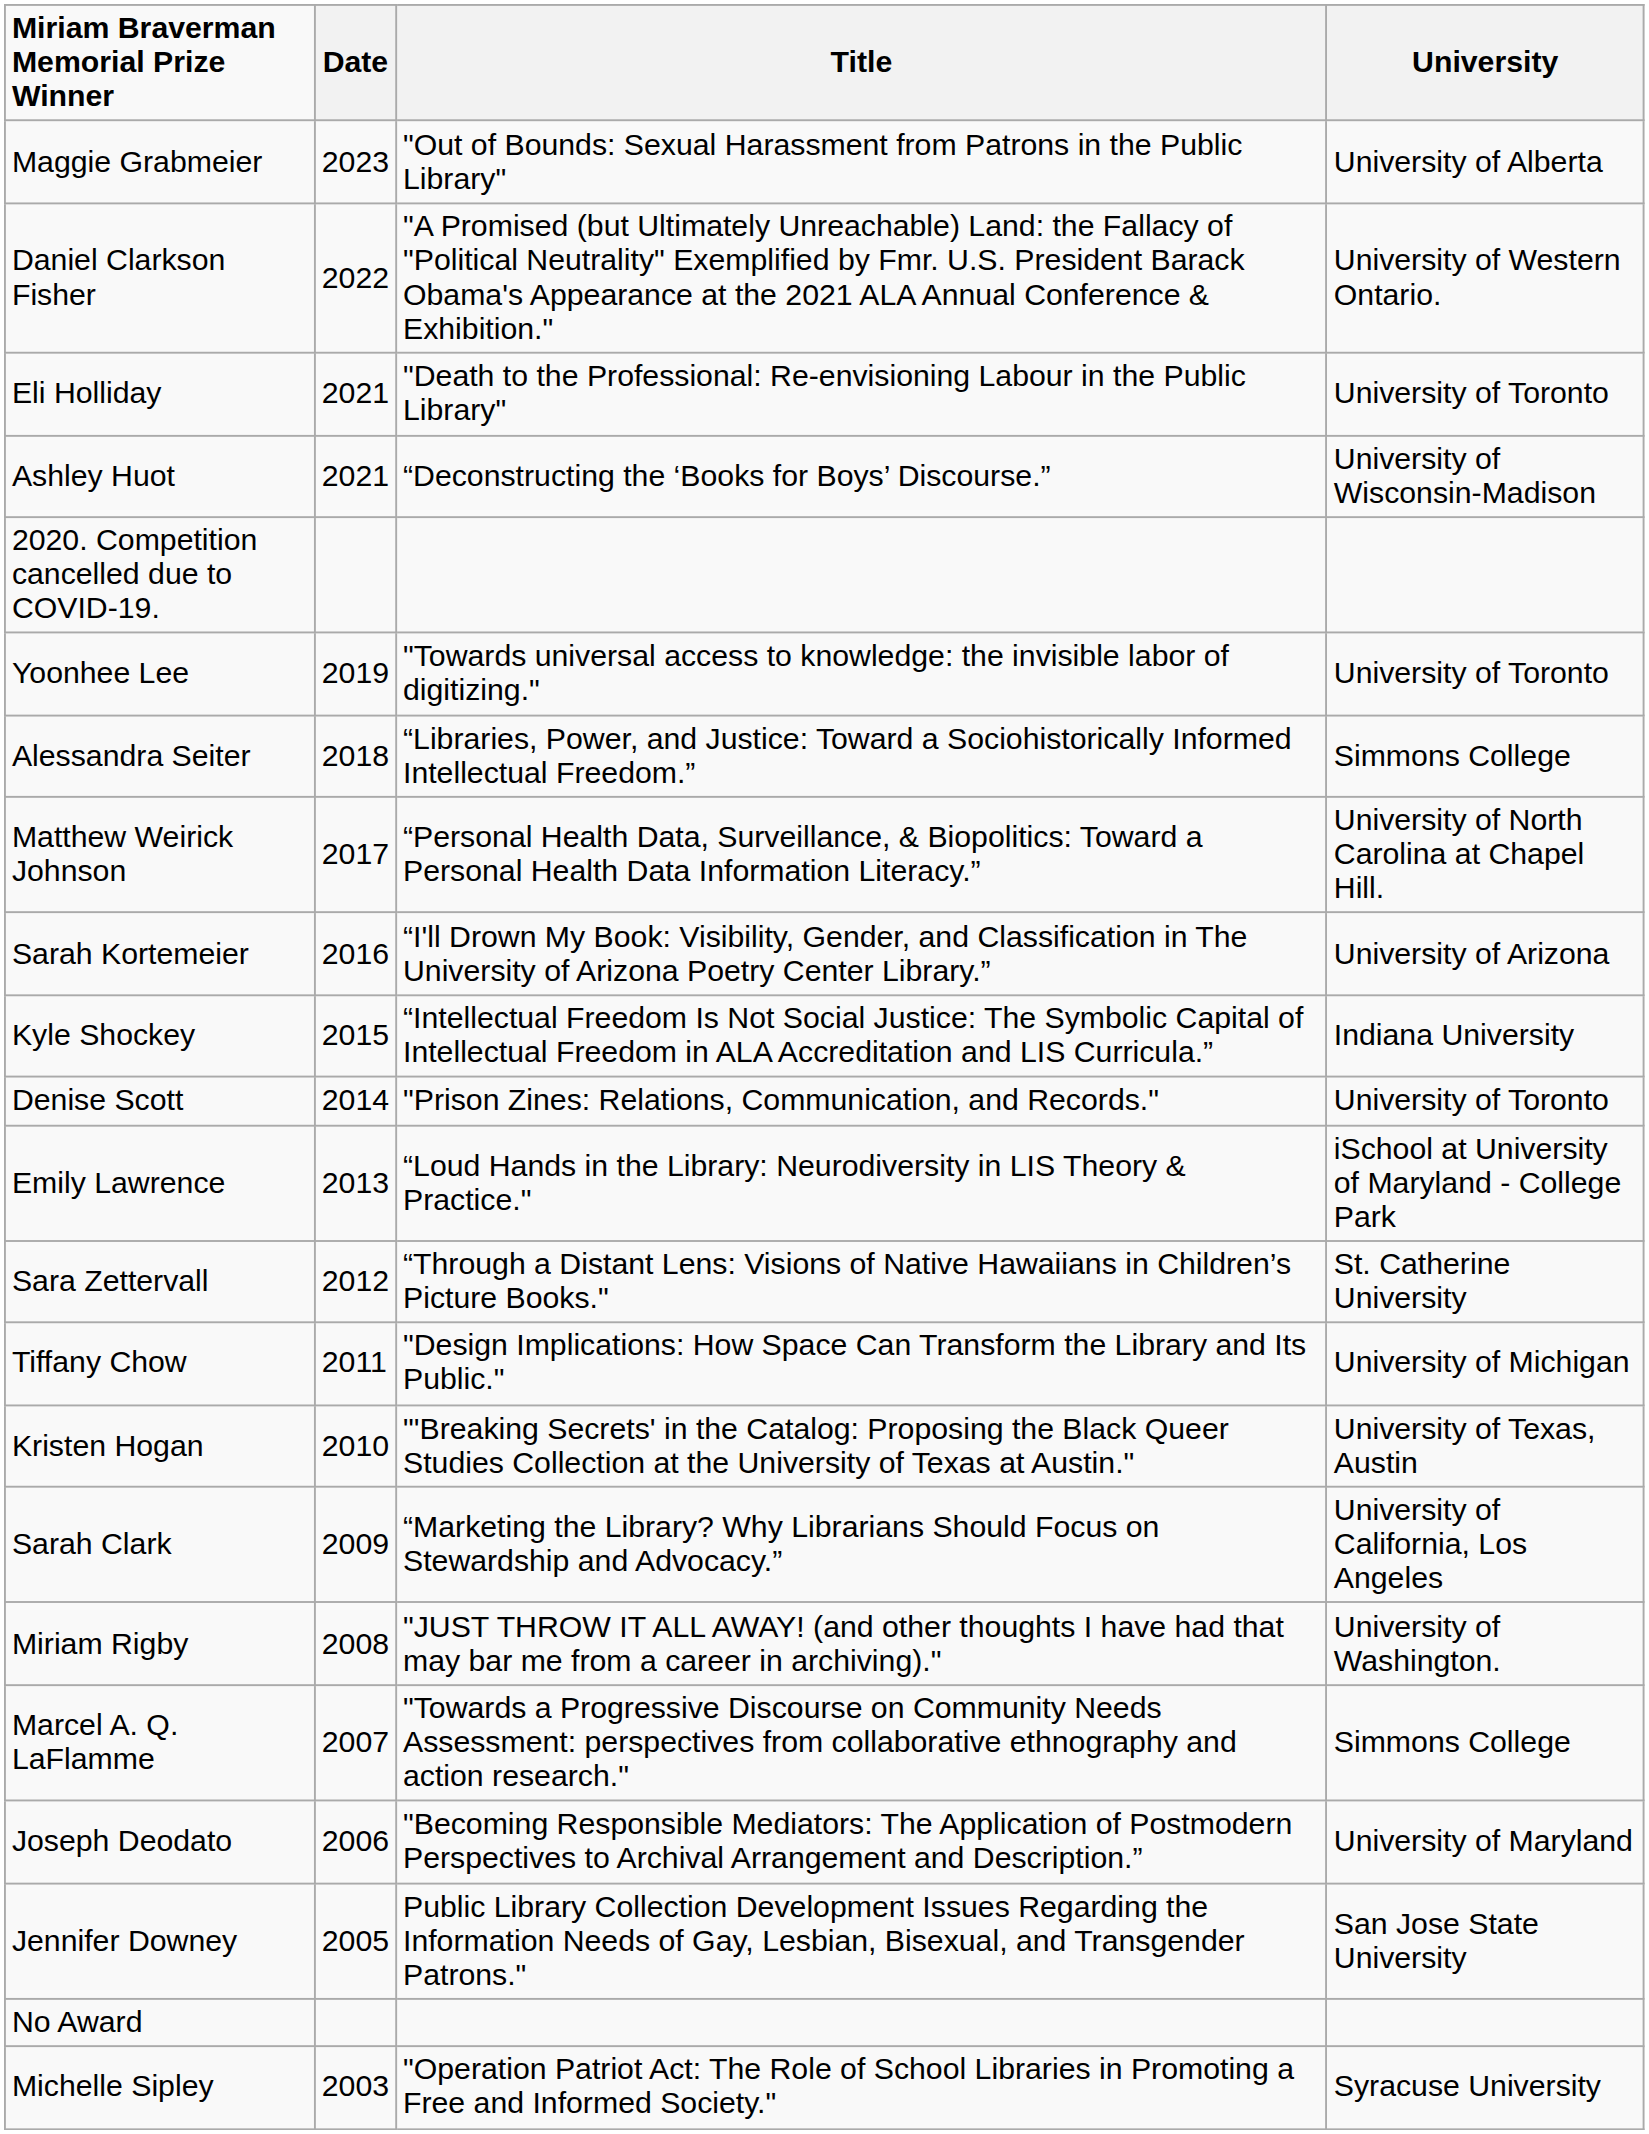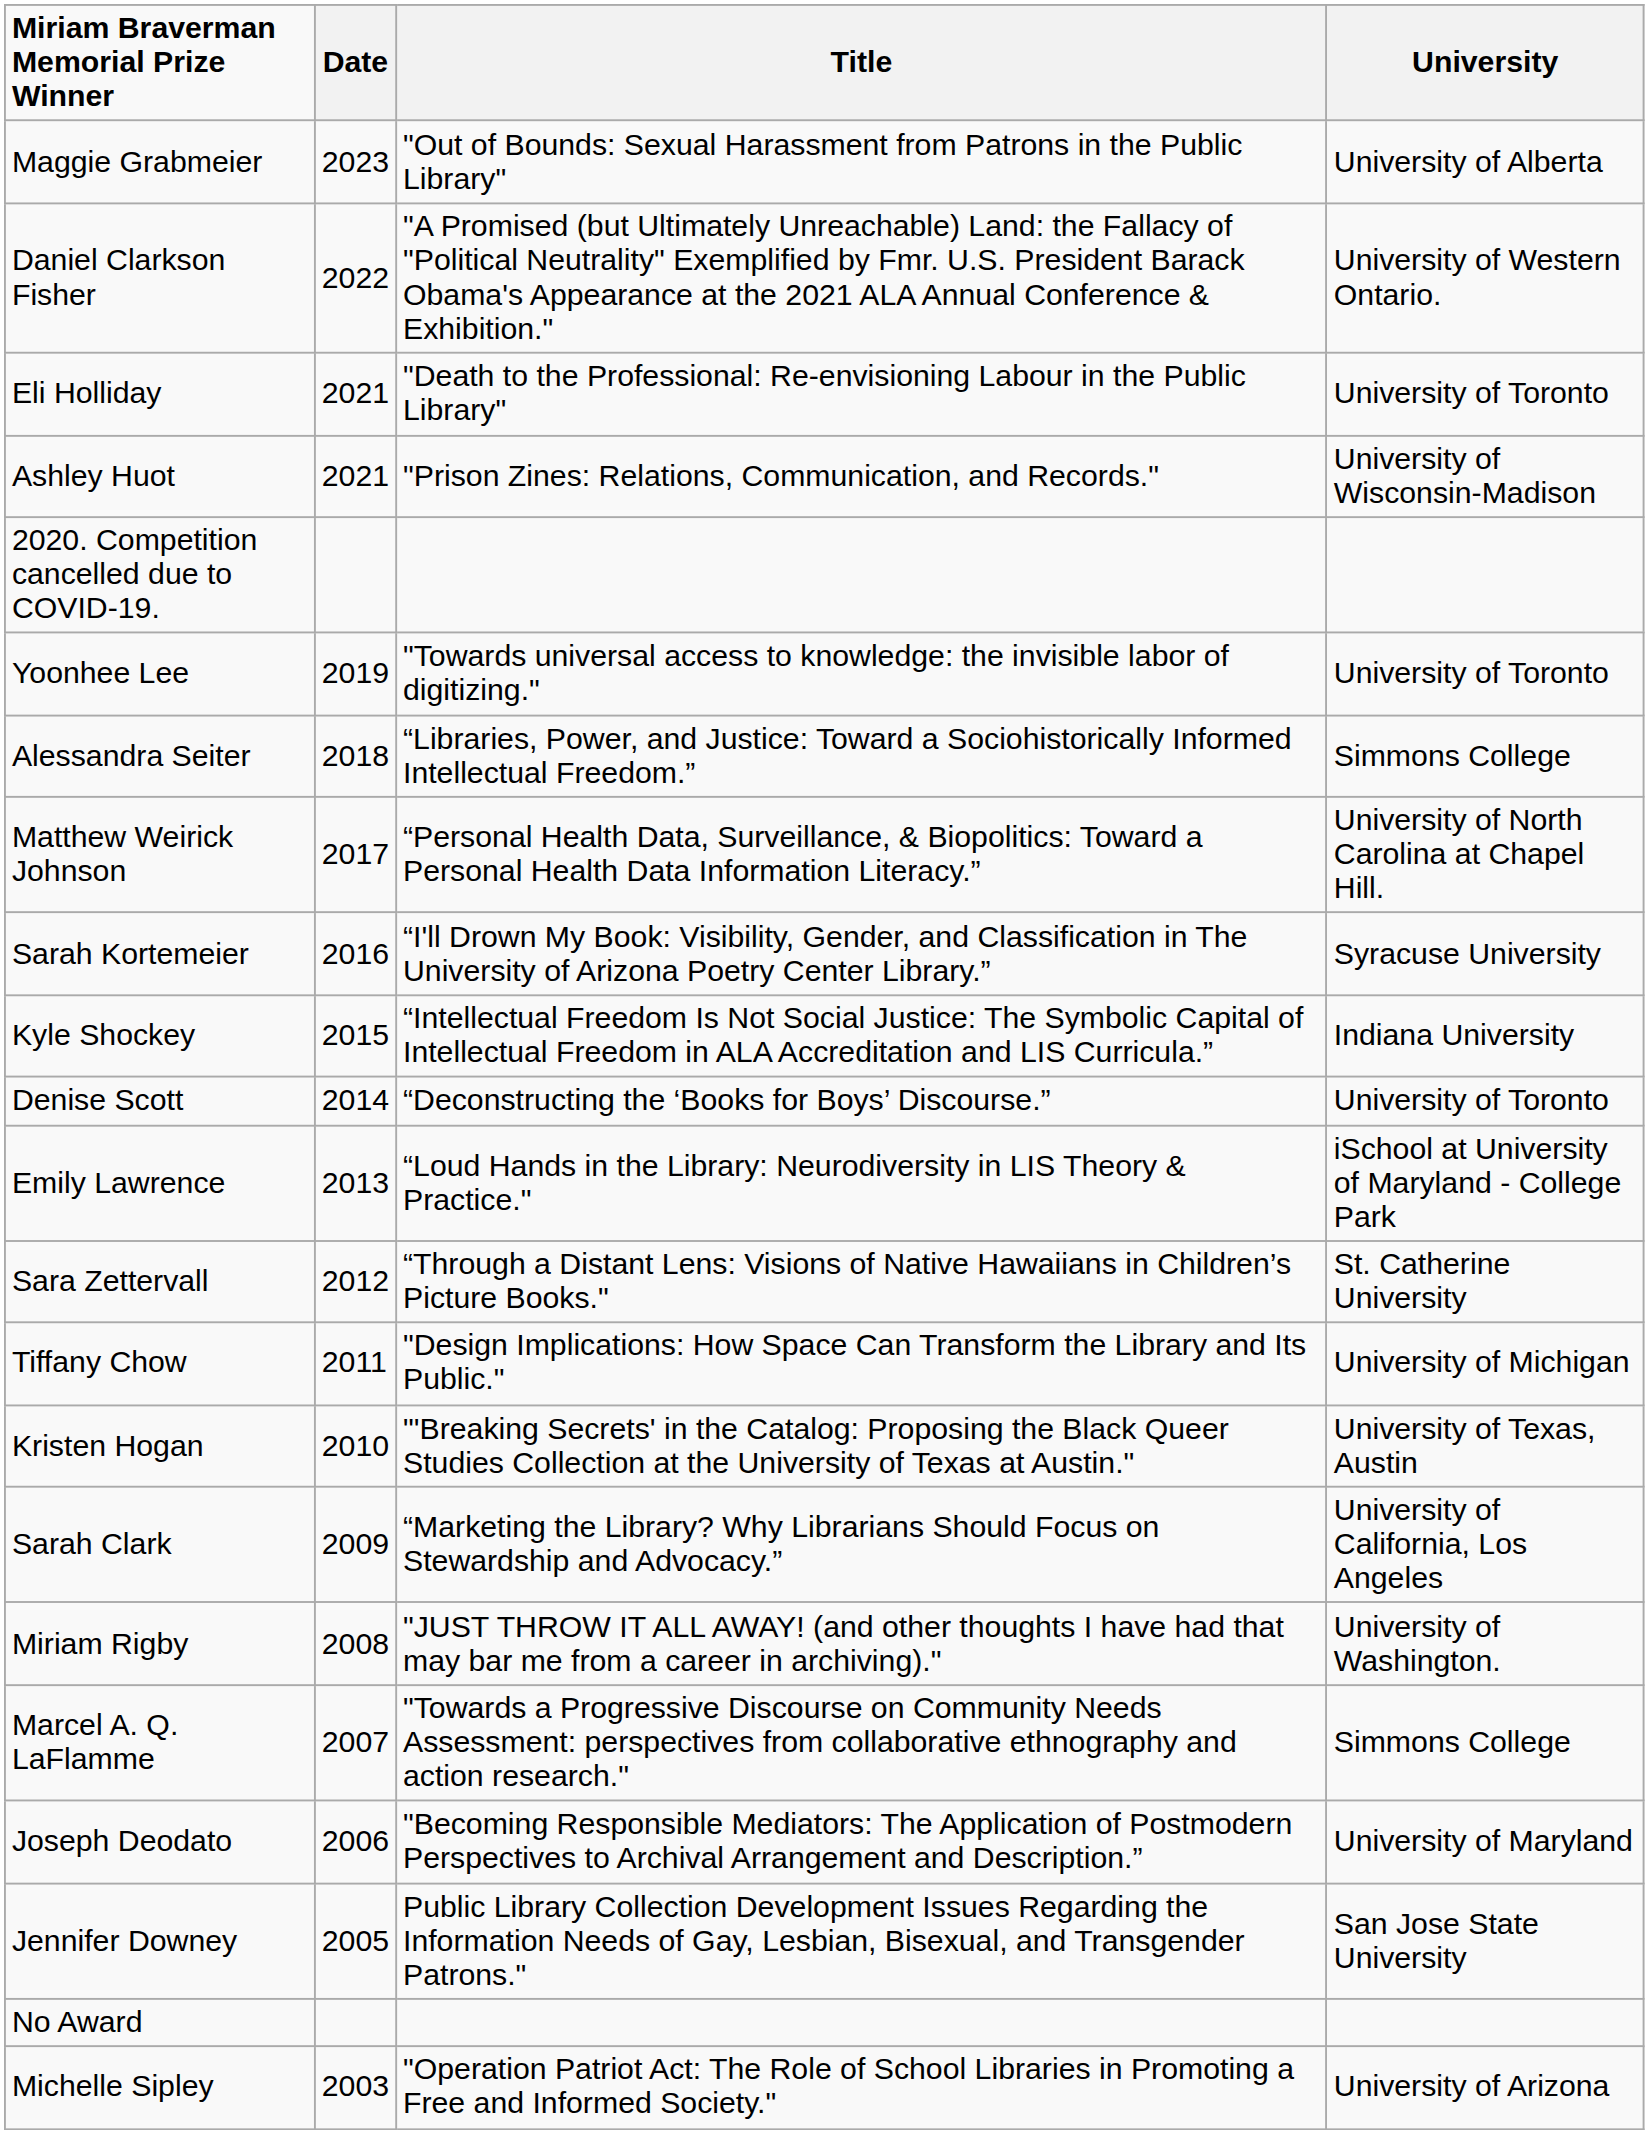Ashley Huot | Title: “Deconstructing the ‘Books for Boys’ Discourse.” -> "Prison Zines: Relations, Communication, and Records."
Sarah Kortemeier | University: University of Arizona -> Syracuse University
Denise Scott | Title: "Prison Zines: Relations, Communication, and Records." -> “Deconstructing the ‘Books for Boys’ Discourse.”
Michelle Sipley | University: Syracuse University -> University of Arizona
